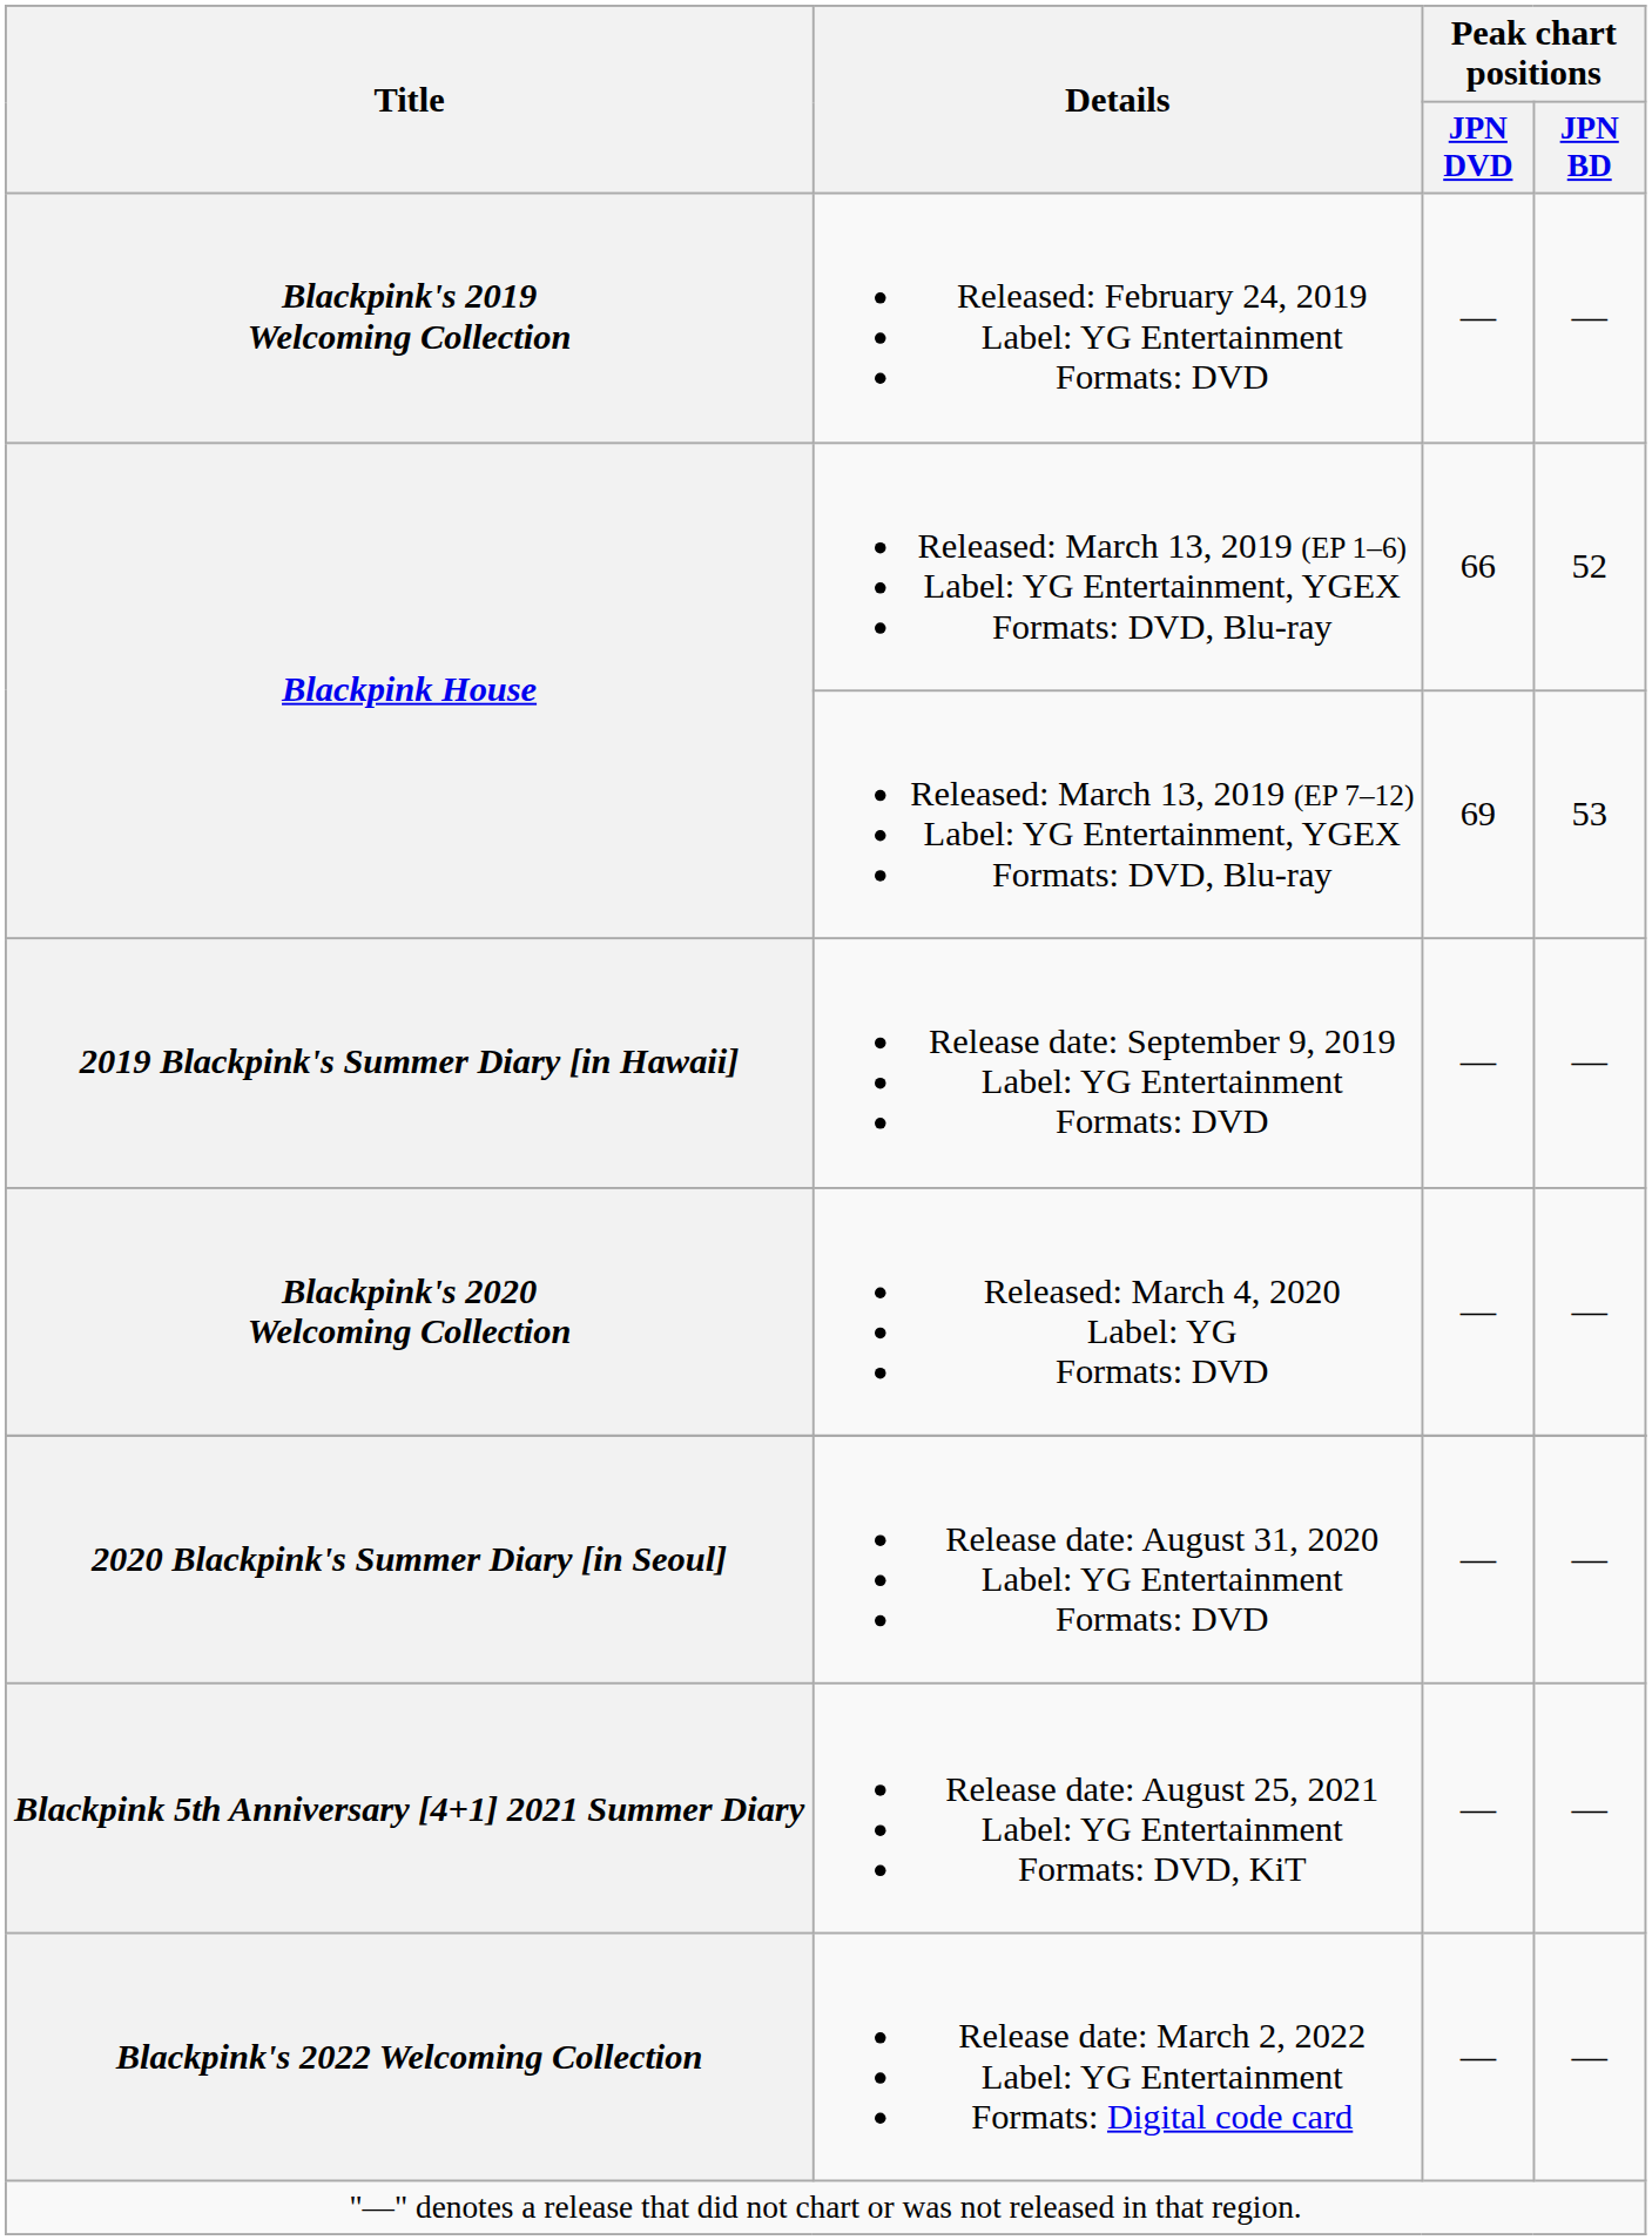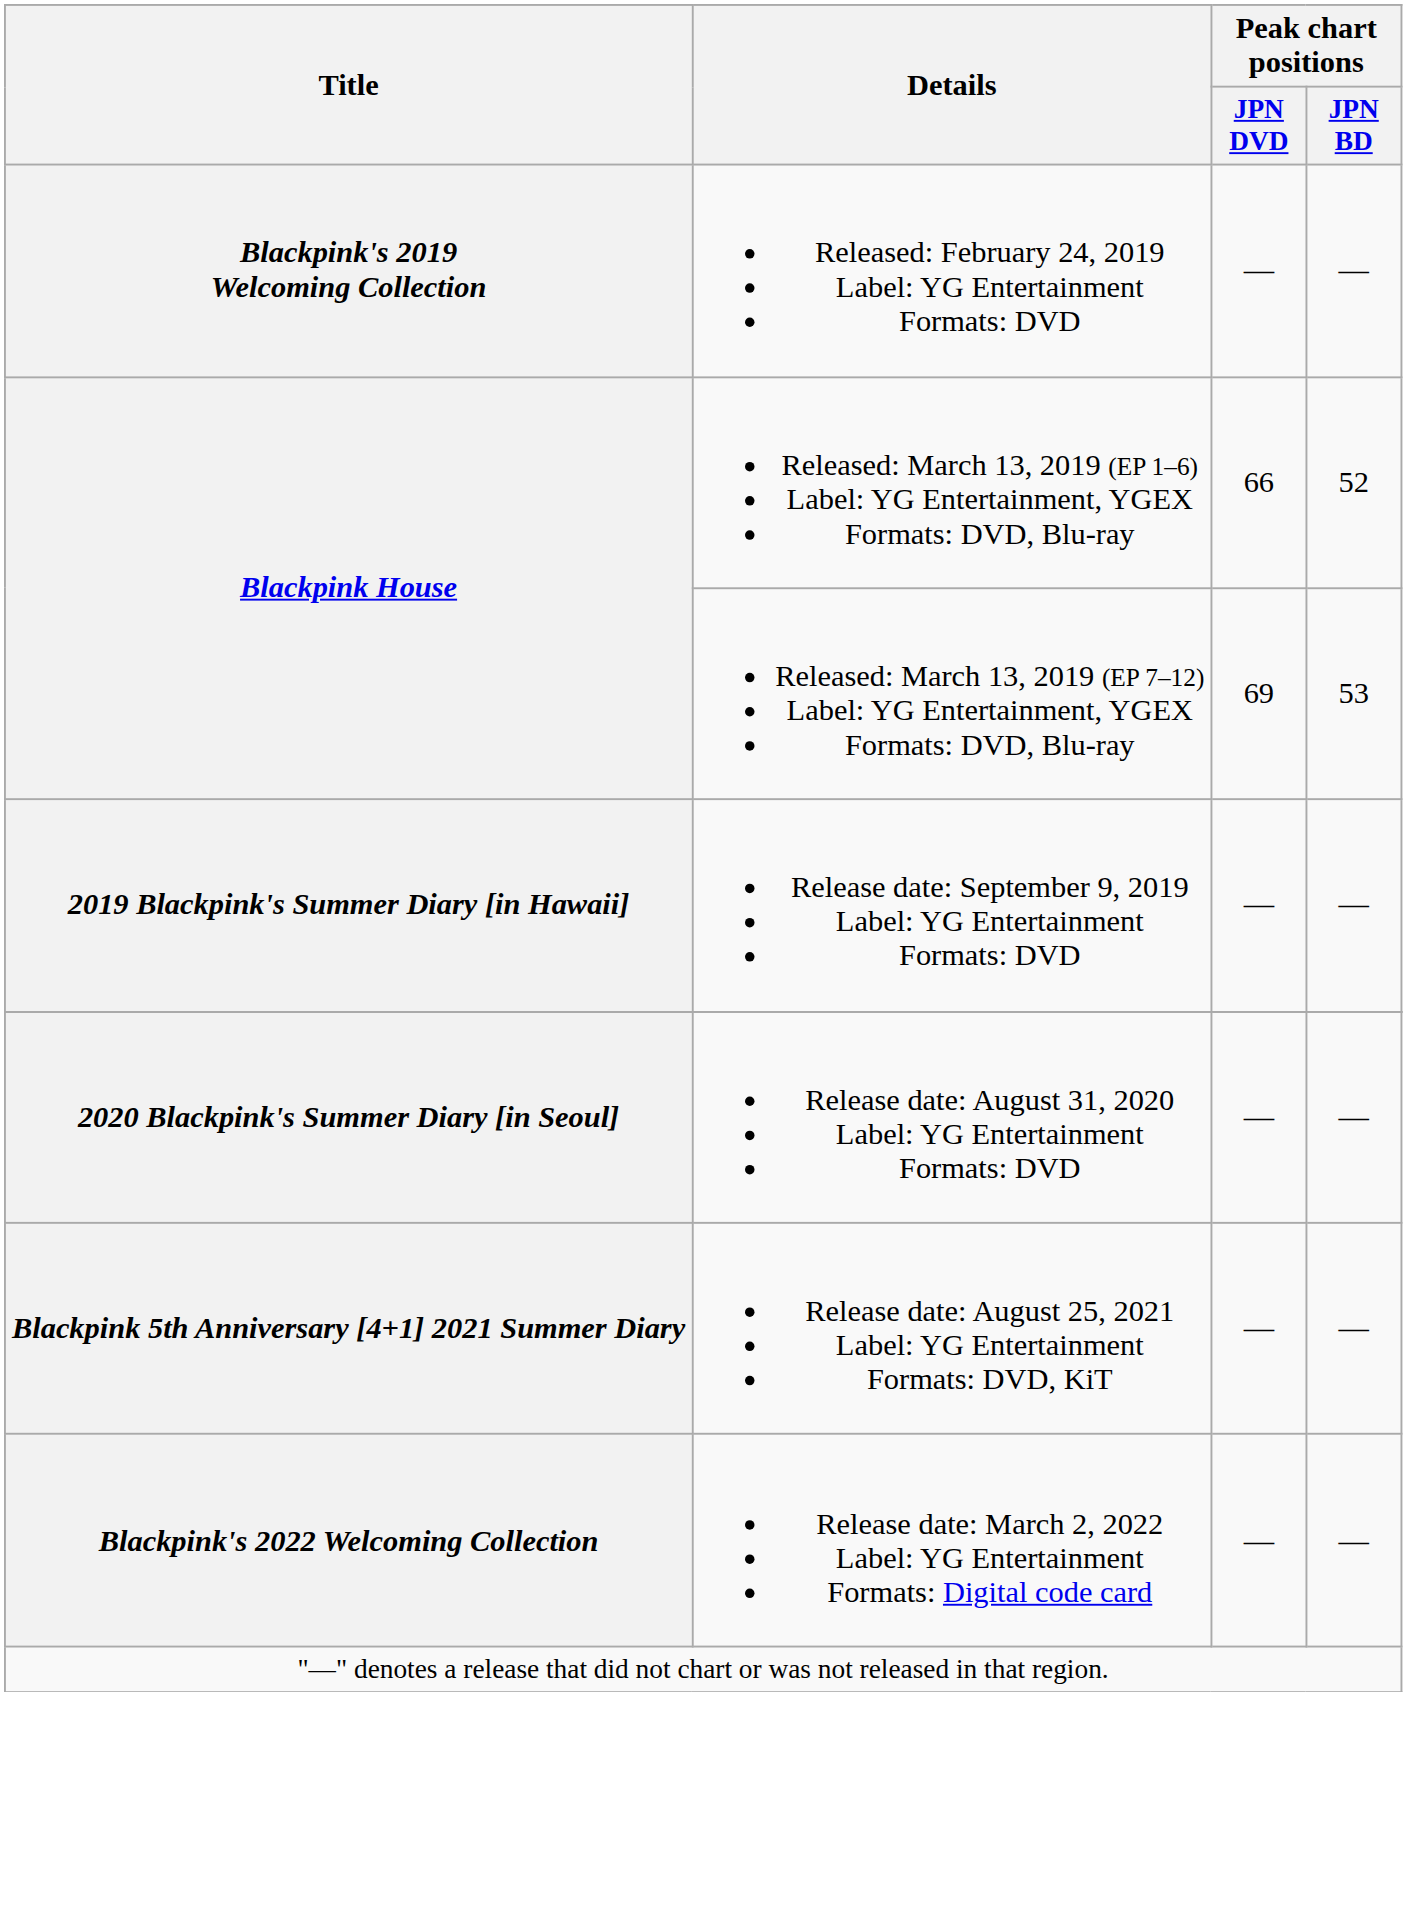- row: Blackpink's 2020 Welcoming Collection | Released: March 4, 2020 Label: YG Formats: DVD | — | —
